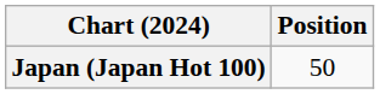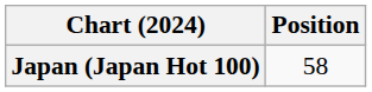Japan (Japan Hot 100) | Position: 50 -> 58
